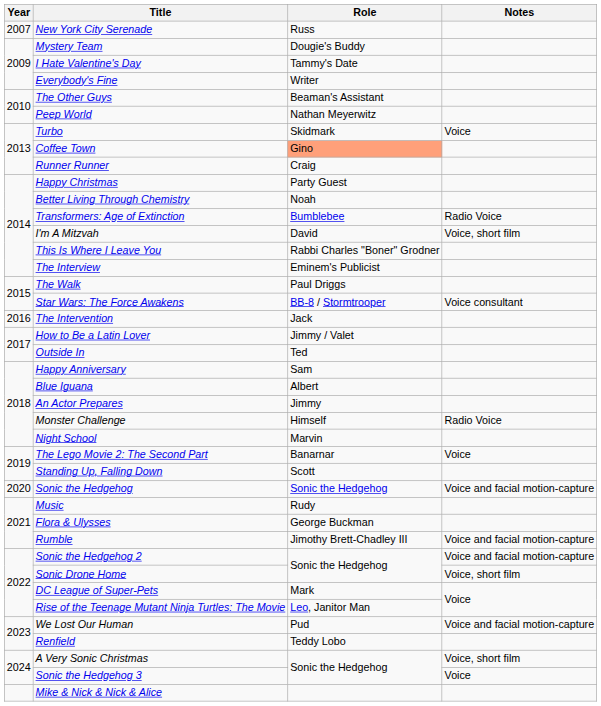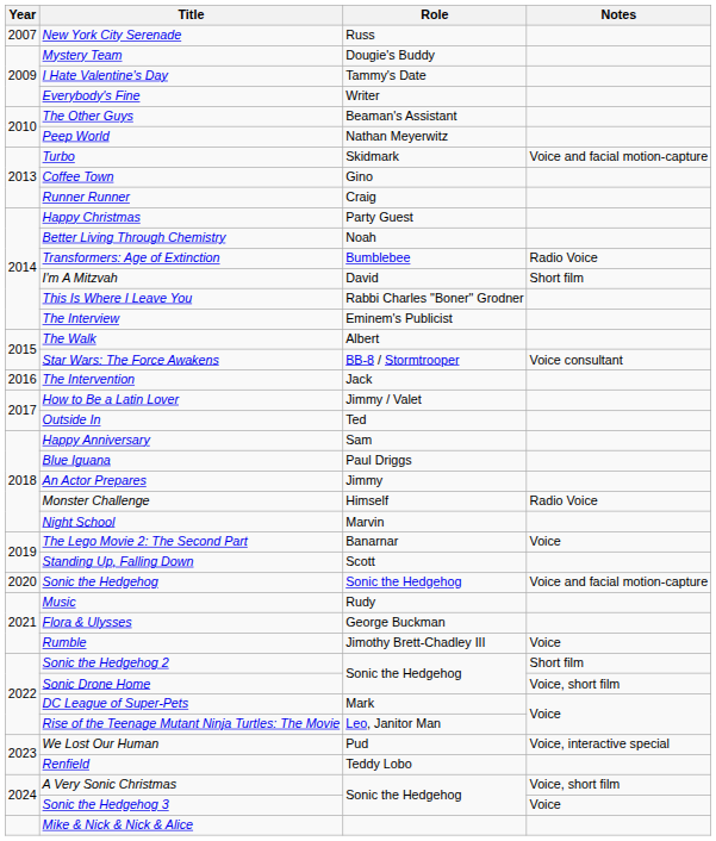Turbo | Notes: Voice -> Voice and facial motion-capture
Coffee Town | Role: lightsalmon background -> no background
I'm A Mitzvah | Notes: Voice, short film -> Short film
The Walk | Role: Paul Driggs -> Albert
Blue Iguana | Role: Albert -> Paul Driggs
Rumble | Notes: Voice and facial motion-capture -> Voice
Sonic the Hedgehog 2 | Notes: Voice and facial motion-capture -> Short film
We Lost Our Human | Notes: Voice and facial motion-capture -> Voice, interactive special
